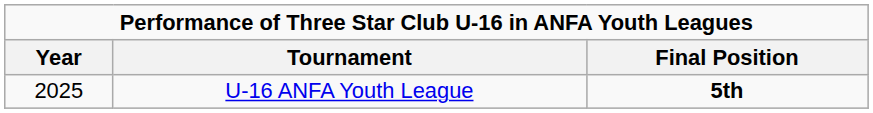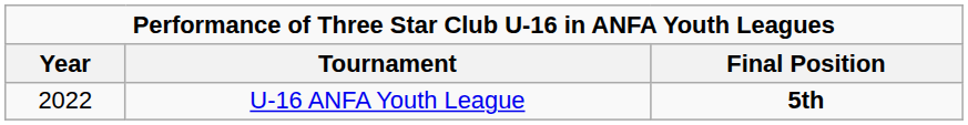U-16 ANFA Youth League | Year: 2025 -> 2022
